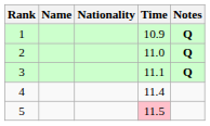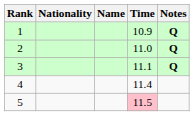columns swapped: Name <-> Nationality
